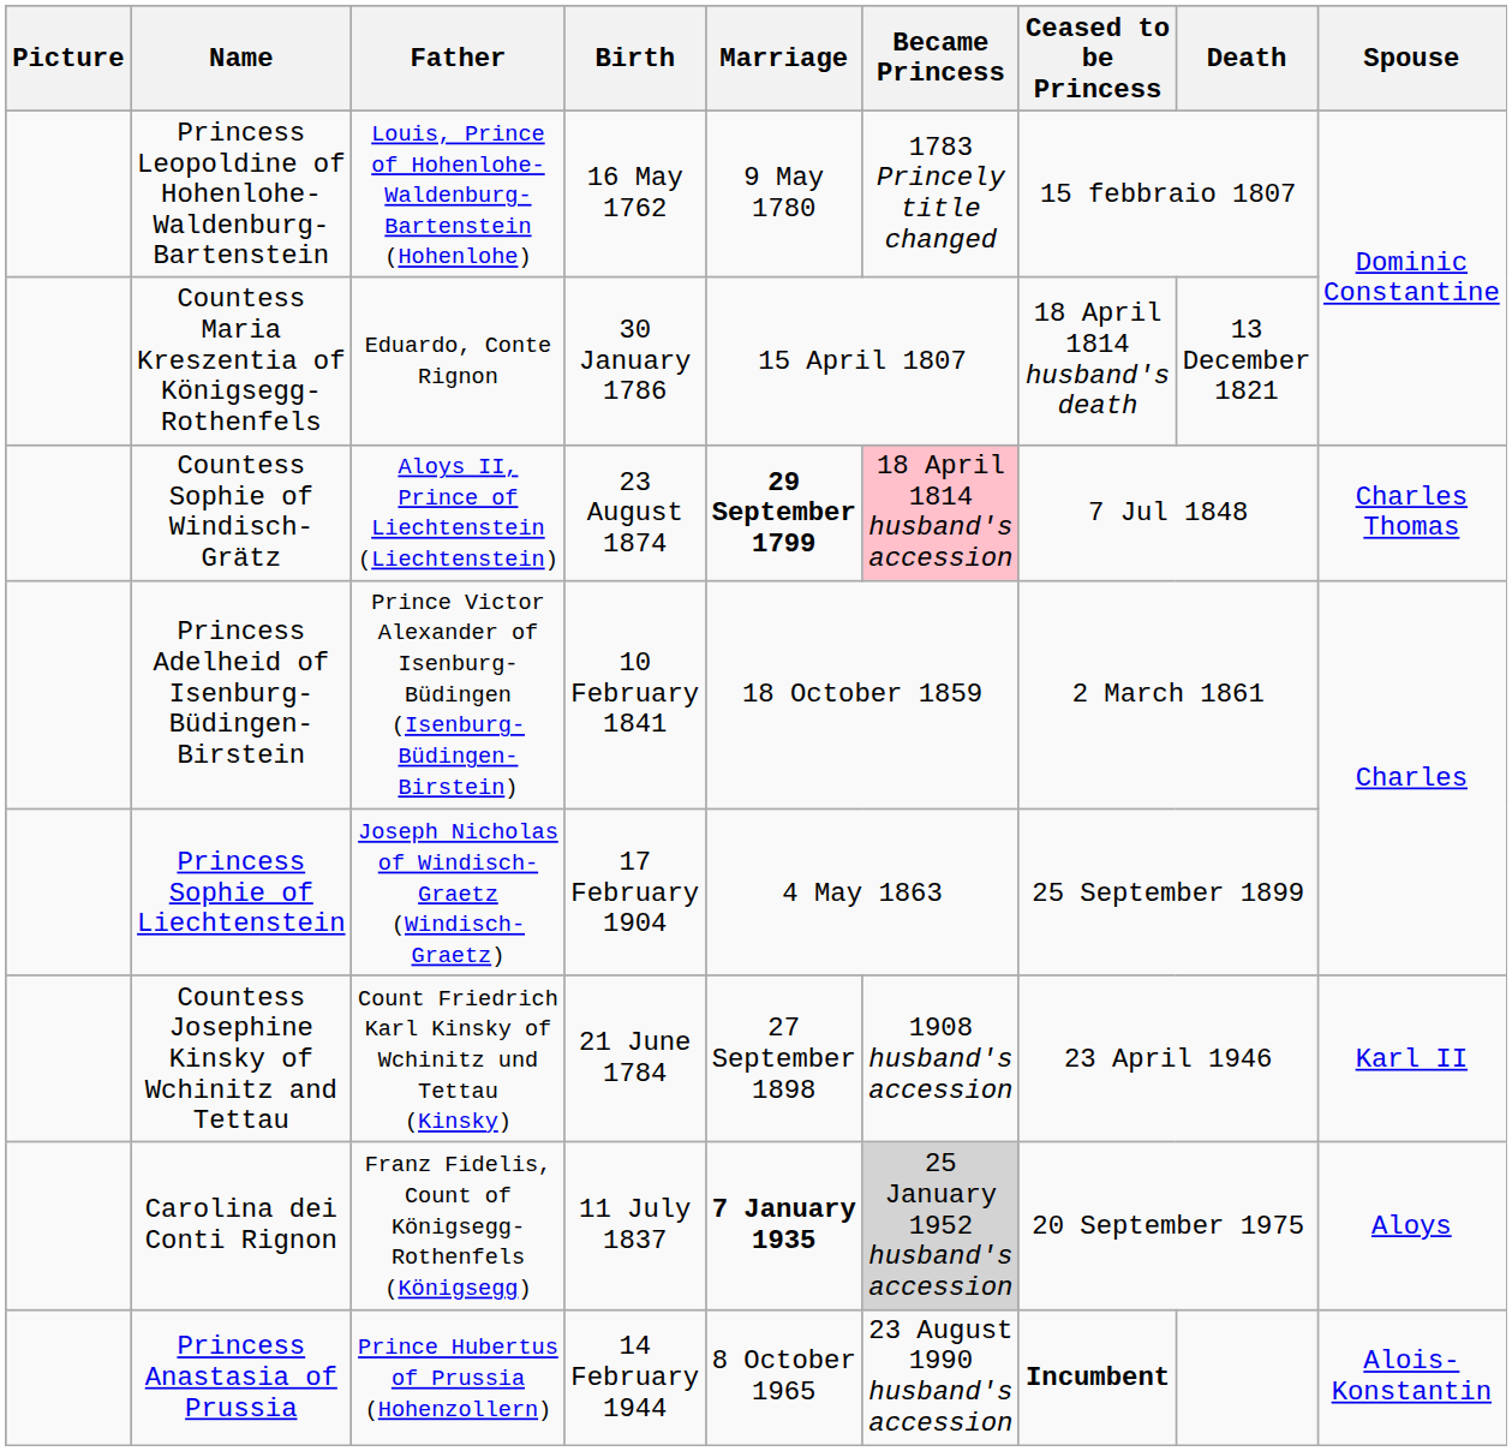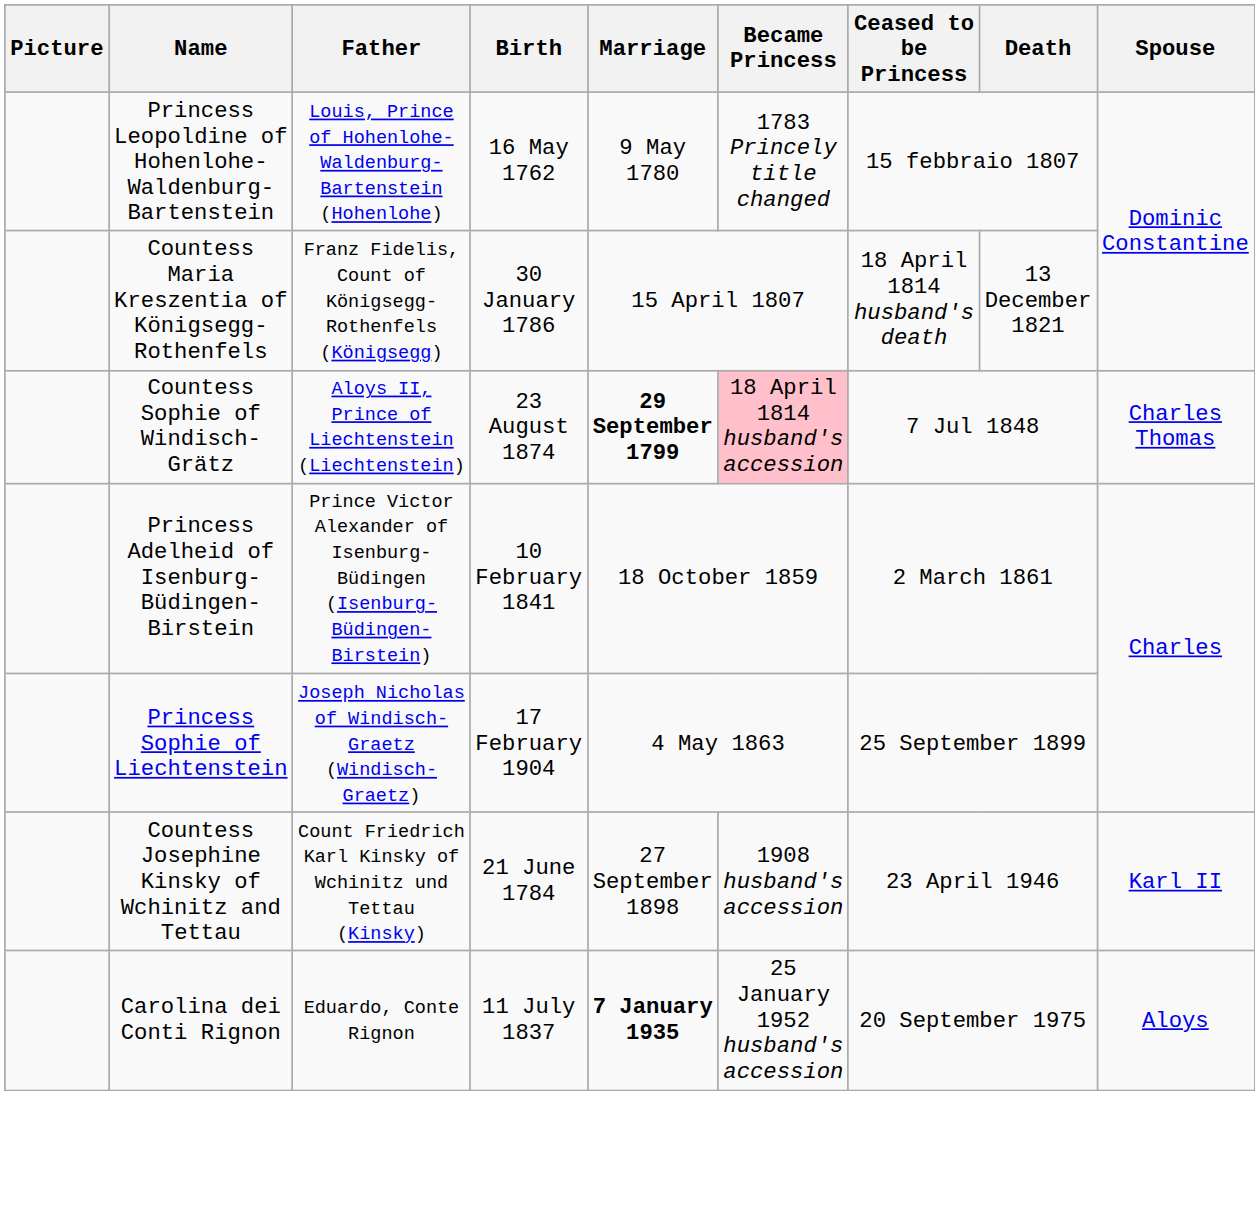Countess Maria Kreszentia of Königsegg-Rothenfels | Father: Eduardo, Conte Rignon -> Franz Fidelis, Count of Königsegg-Rothenfels (Königsegg)
Carolina dei Conti Rignon | Father: Franz Fidelis, Count of Königsegg-Rothenfels (Königsegg) -> Eduardo, Conte Rignon
Carolina dei Conti Rignon | Became Princess: lightgrey background -> no background
- row: Princess Anastasia of Prussia | Prince Hubertus of Prussia (Hohenzollern) | 14 February 1944 | 8 October 1965 | 23 August 1990 husband's accession | Incumbent | Alois-Konstantin
